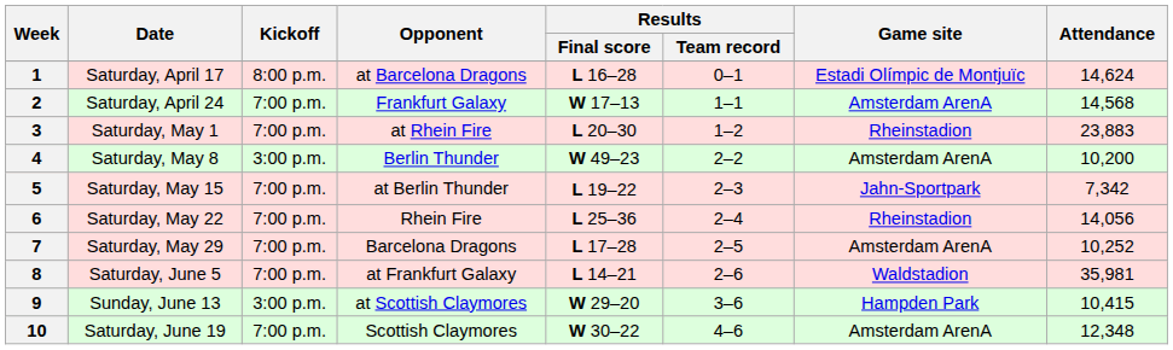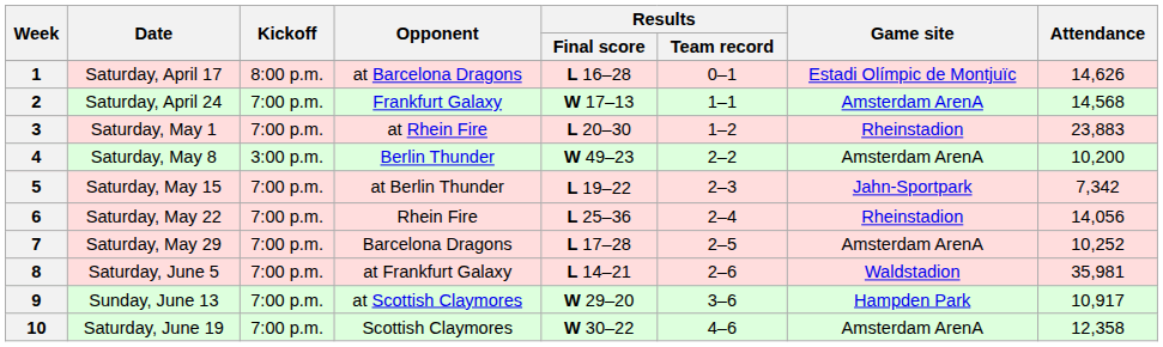1 | Attendance: 14,624 -> 14,626
9 | Kickoff: 3:00 p.m. -> 7:00 p.m.
9 | Attendance: 10,415 -> 10,917
10 | Attendance: 12,348 -> 12,358
